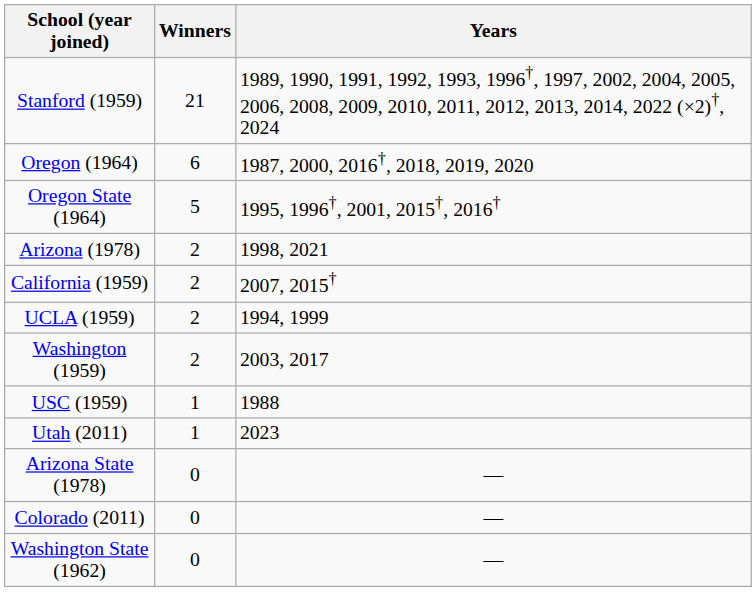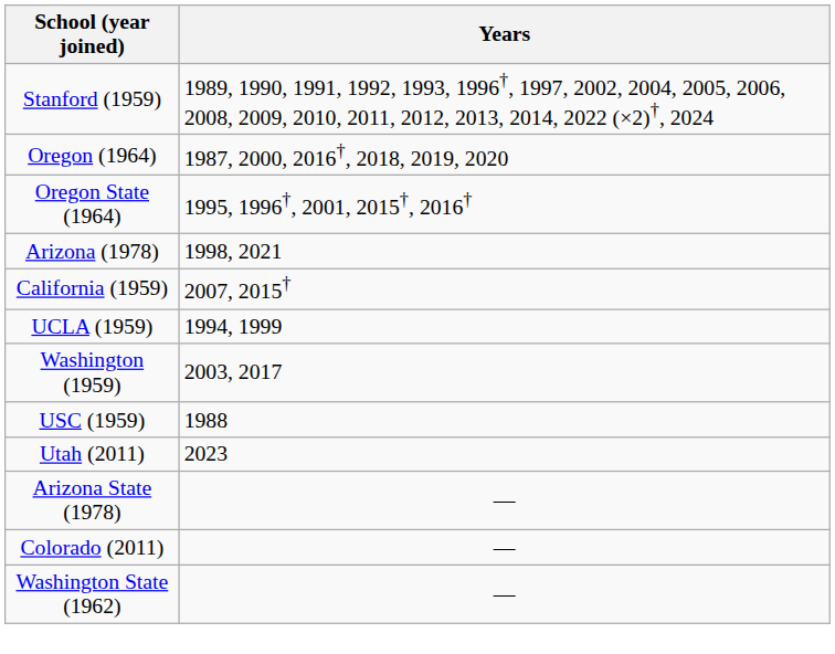- column: Winners | 21 | 6 | 5 | 2 | 2 | 2 | 2 | 1 | 1 | 0 | 0 | 0
